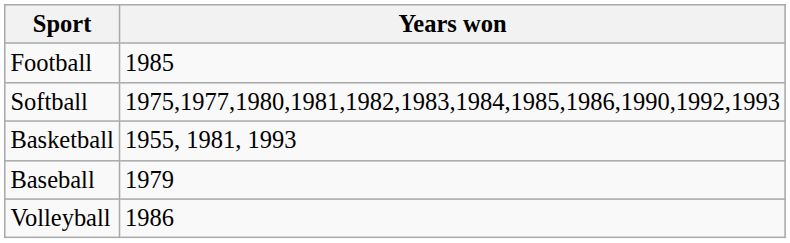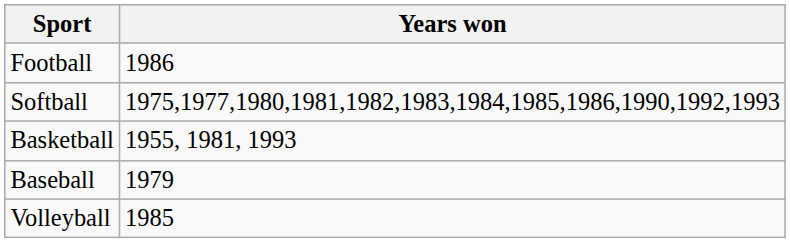Football | Years won: 1985 -> 1986
Volleyball | Years won: 1986 -> 1985
